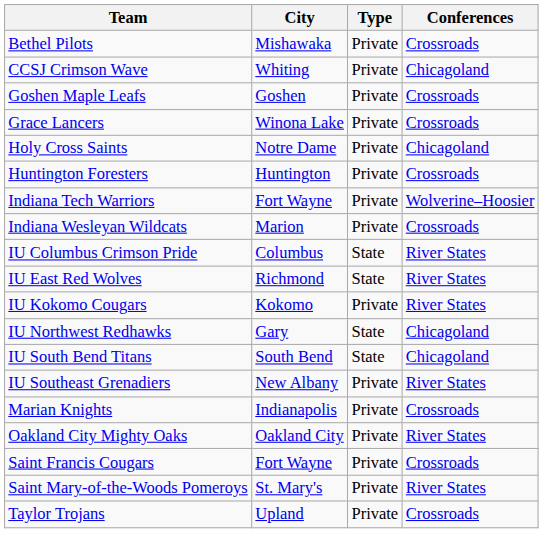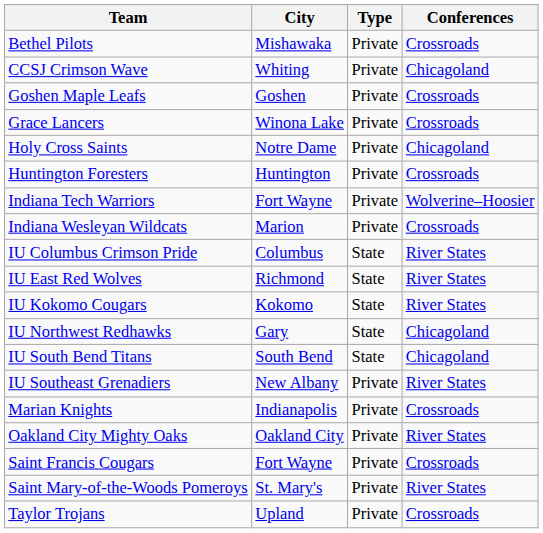IU Kokomo Cougars | Type: Private -> State
